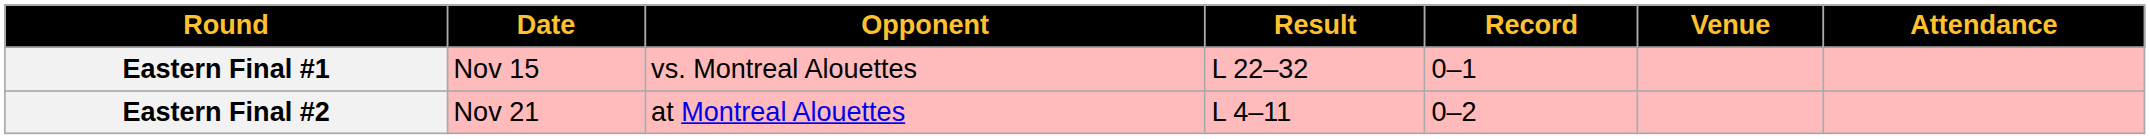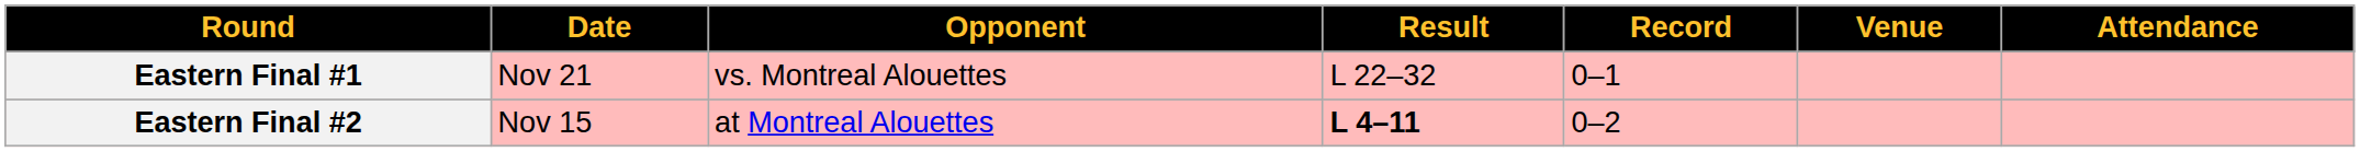Eastern Final #1 | Date: Nov 15 -> Nov 21
Eastern Final #2 | Date: Nov 21 -> Nov 15
Eastern Final #2 | Result: normal -> bold
